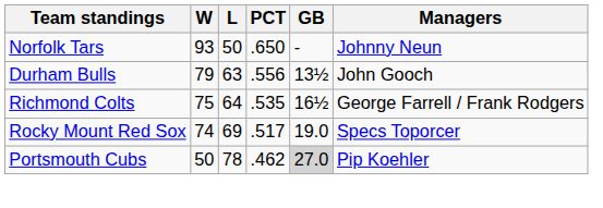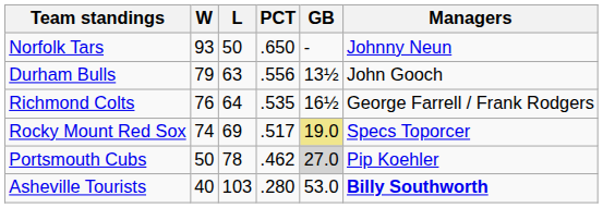Richmond Colts | W: 75 -> 76
Rocky Mount Red Sox | GB: no background -> khaki background
+ row: Asheville Tourists | 40 | 103 | .280 | 53.0 | Billy Southworth
